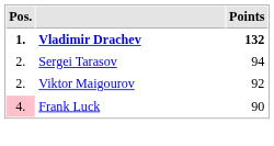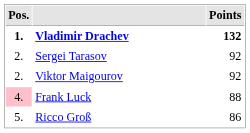Sergei Tarasov | Points: 94 -> 92
Frank Luck | Points: 90 -> 88
+ row: 5. | Ricco Groß | 86
